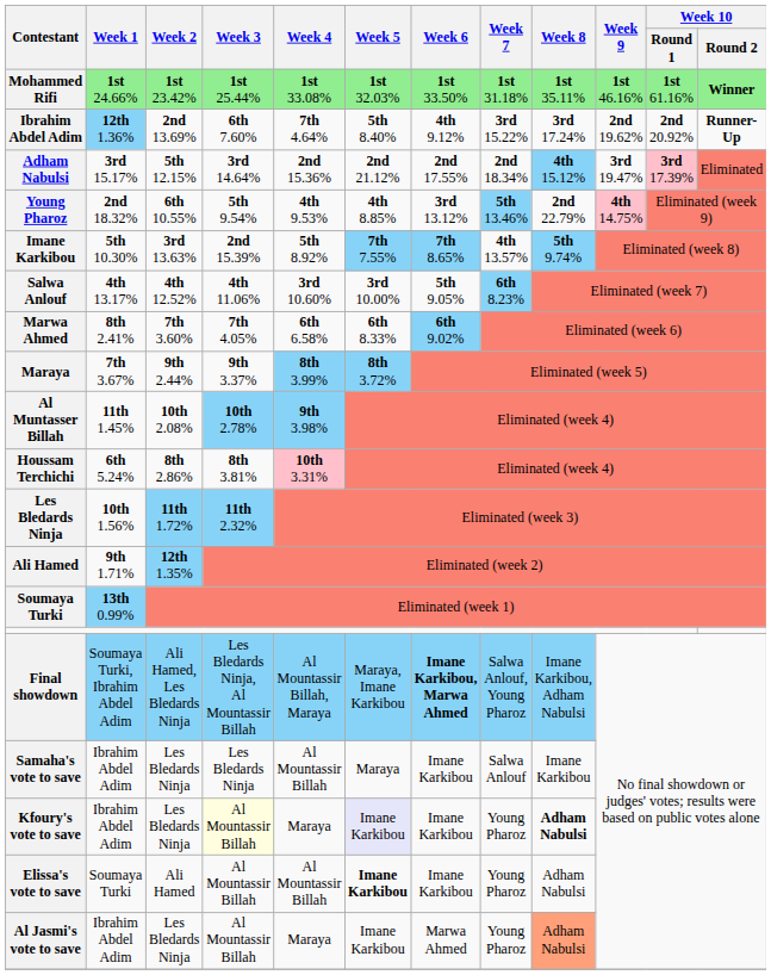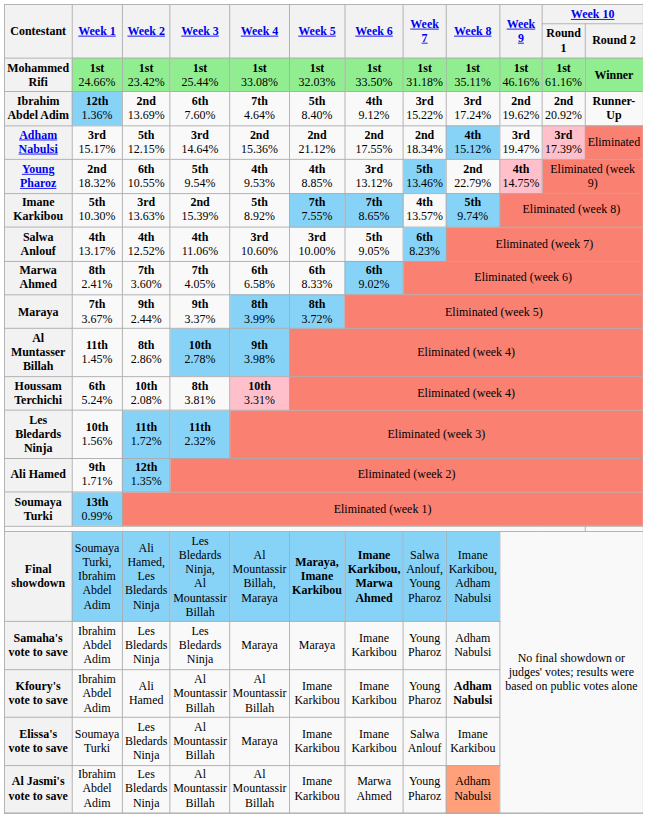Al Muntasser Billah | Week 2: 10th 2.08% -> 8th 2.86%
Houssam Terchichi | Week 2: 8th 2.86% -> 10th 2.08%
Final showdown | Week 5: normal -> bold
Samaha's vote to save | Week 4: Al Mountassir Billah -> Maraya
Samaha's vote to save | Week 7: Salwa Anlouf -> Young Pharoz
Samaha's vote to save | Week 8: Imane Karkibou -> Adham Nabulsi
Kfoury's vote to save | Week 2: Les Bledards Ninja -> Ali Hamed
Kfoury's vote to save | Week 3: lightyellow background -> no background
Kfoury's vote to save | Week 4: Maraya -> Al Mountassir Billah
Kfoury's vote to save | Week 5: lavender background -> no background
Elissa's vote to save | Week 2: Ali Hamed -> Les Bledards Ninja
Elissa's vote to save | Week 4: Al Mountassir Billah -> Maraya
Elissa's vote to save | Week 5: bold -> normal
Elissa's vote to save | Week 7: Young Pharoz -> Salwa Anlouf
Elissa's vote to save | Week 8: Adham Nabulsi -> Imane Karkibou
Al Jasmi's vote to save | Week 4: Maraya -> Al Mountassir Billah
